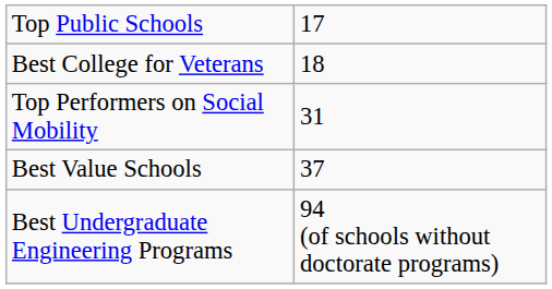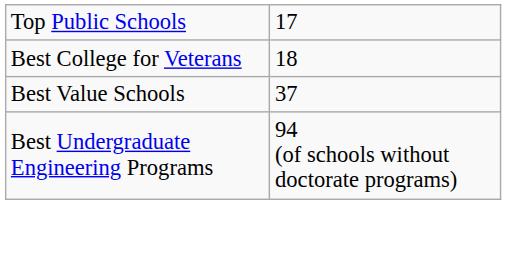- row: Top Performers on Social Mobility | 31
